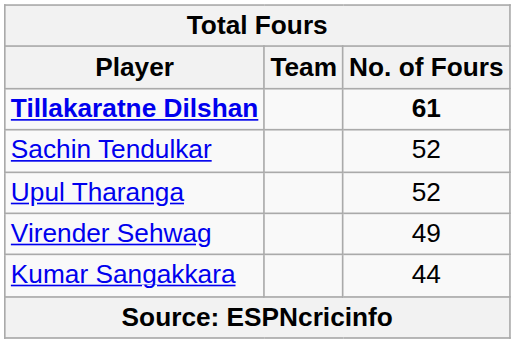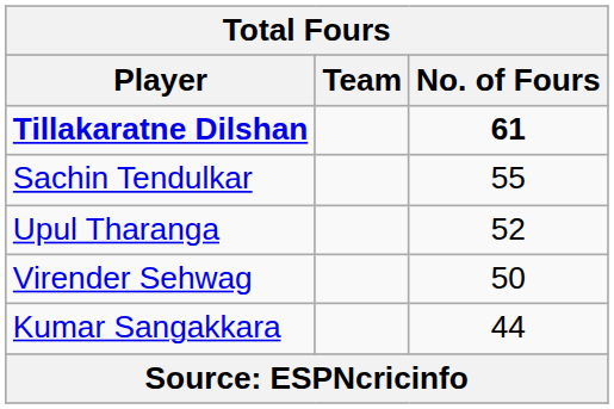Sachin Tendulkar | Total Fours / No. of Fours: 52 -> 55
Virender Sehwag | Total Fours / No. of Fours: 49 -> 50
